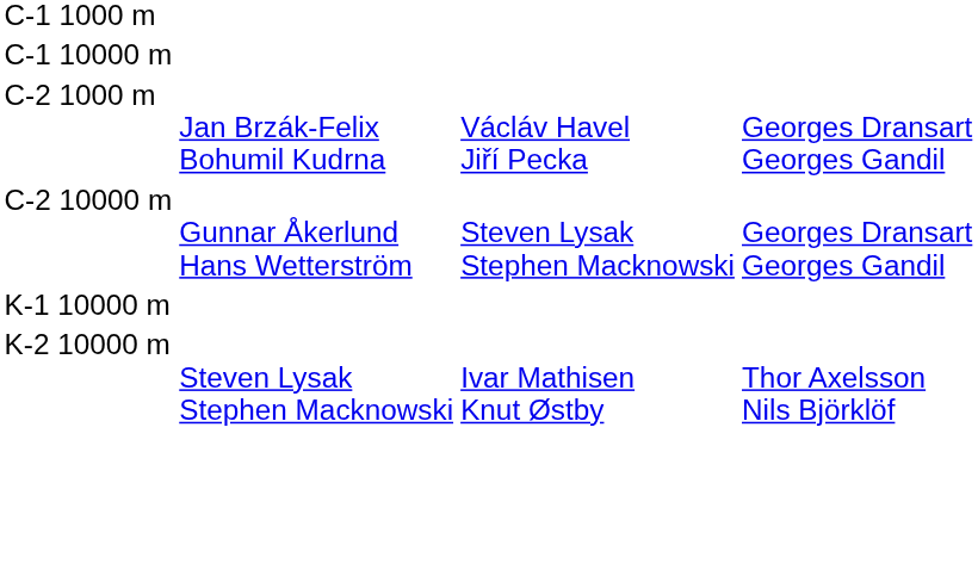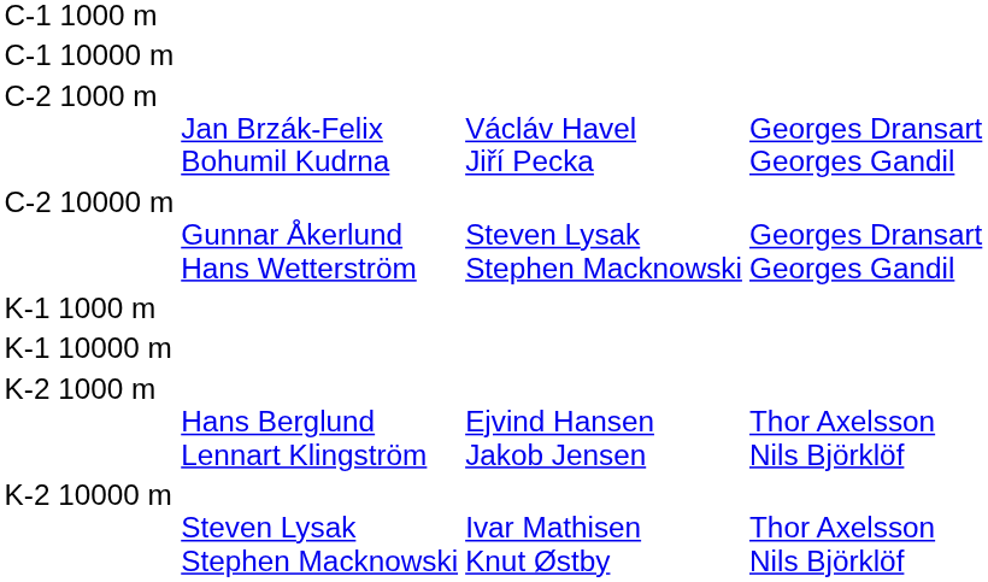+ row: K-1 1000 m
+ row: K-2 1000 m | Hans Berglund Lennart Klingström | Ejvind Hansen Jakob Jensen | Thor Axelsson Nils Björklöf
